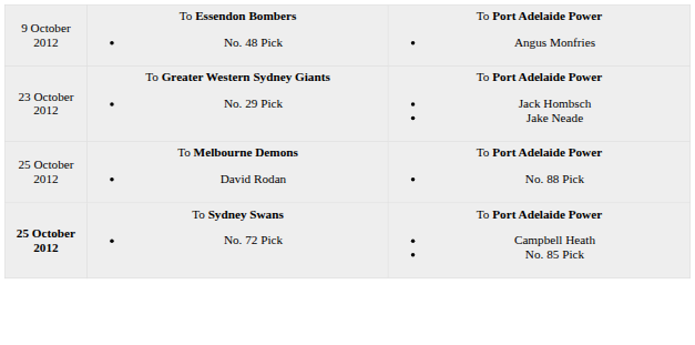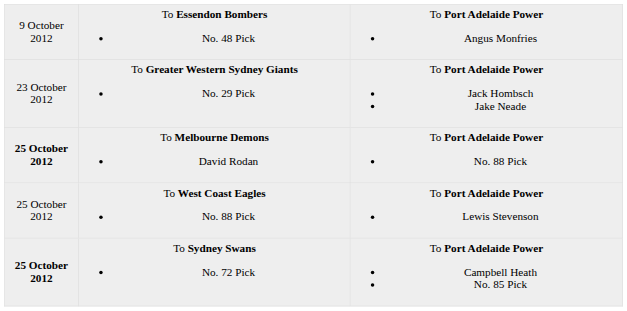To Melbourne Demons David Rodan | column 1: normal -> bold
+ row: 25 October 2012 | To West Coast Eagles No. 88 Pick | To Port Adelaide Power Lewis Stevenson
